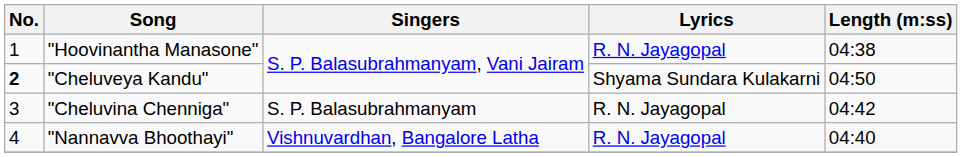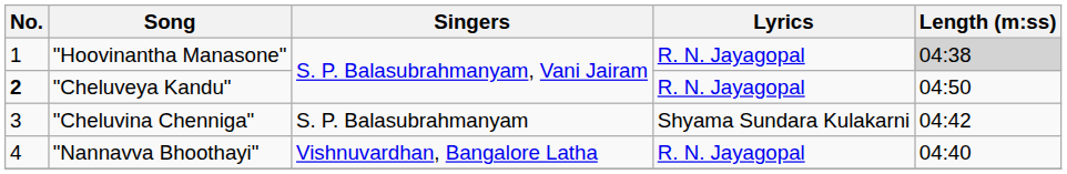"Hoovinantha Manasone" | Length (m:ss): no background -> lightgrey background
"Cheluveya Kandu" | Lyrics: Shyama Sundara Kulakarni -> R. N. Jayagopal
"Cheluvina Chenniga" | Lyrics: R. N. Jayagopal -> Shyama Sundara Kulakarni
